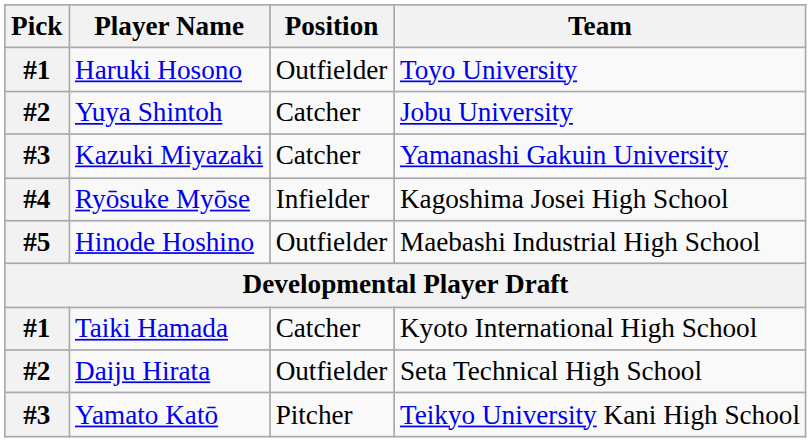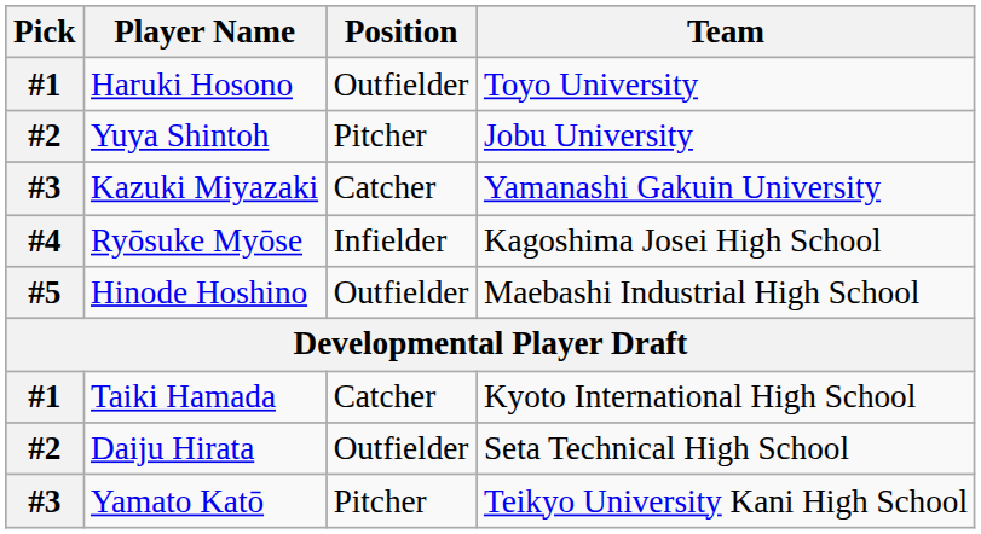Yuya Shintoh | Position: Catcher -> Pitcher
